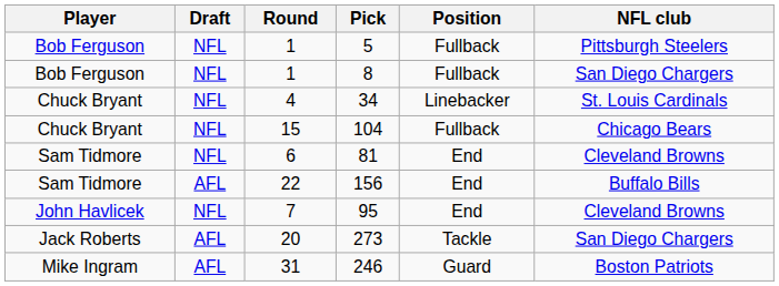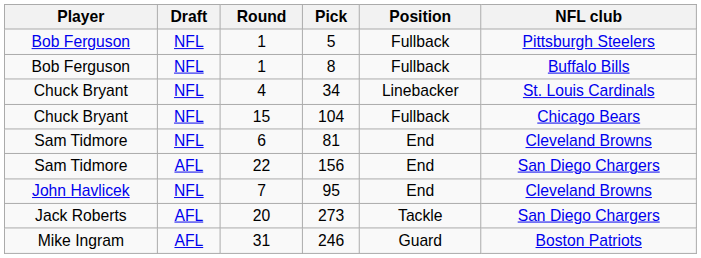8 | NFL club: San Diego Chargers -> Buffalo Bills
156 | NFL club: Buffalo Bills -> San Diego Chargers
